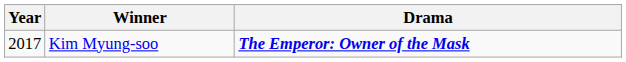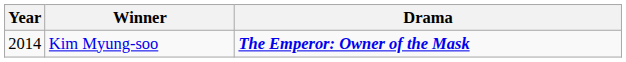Kim Myung-soo | Year: 2017 -> 2014
